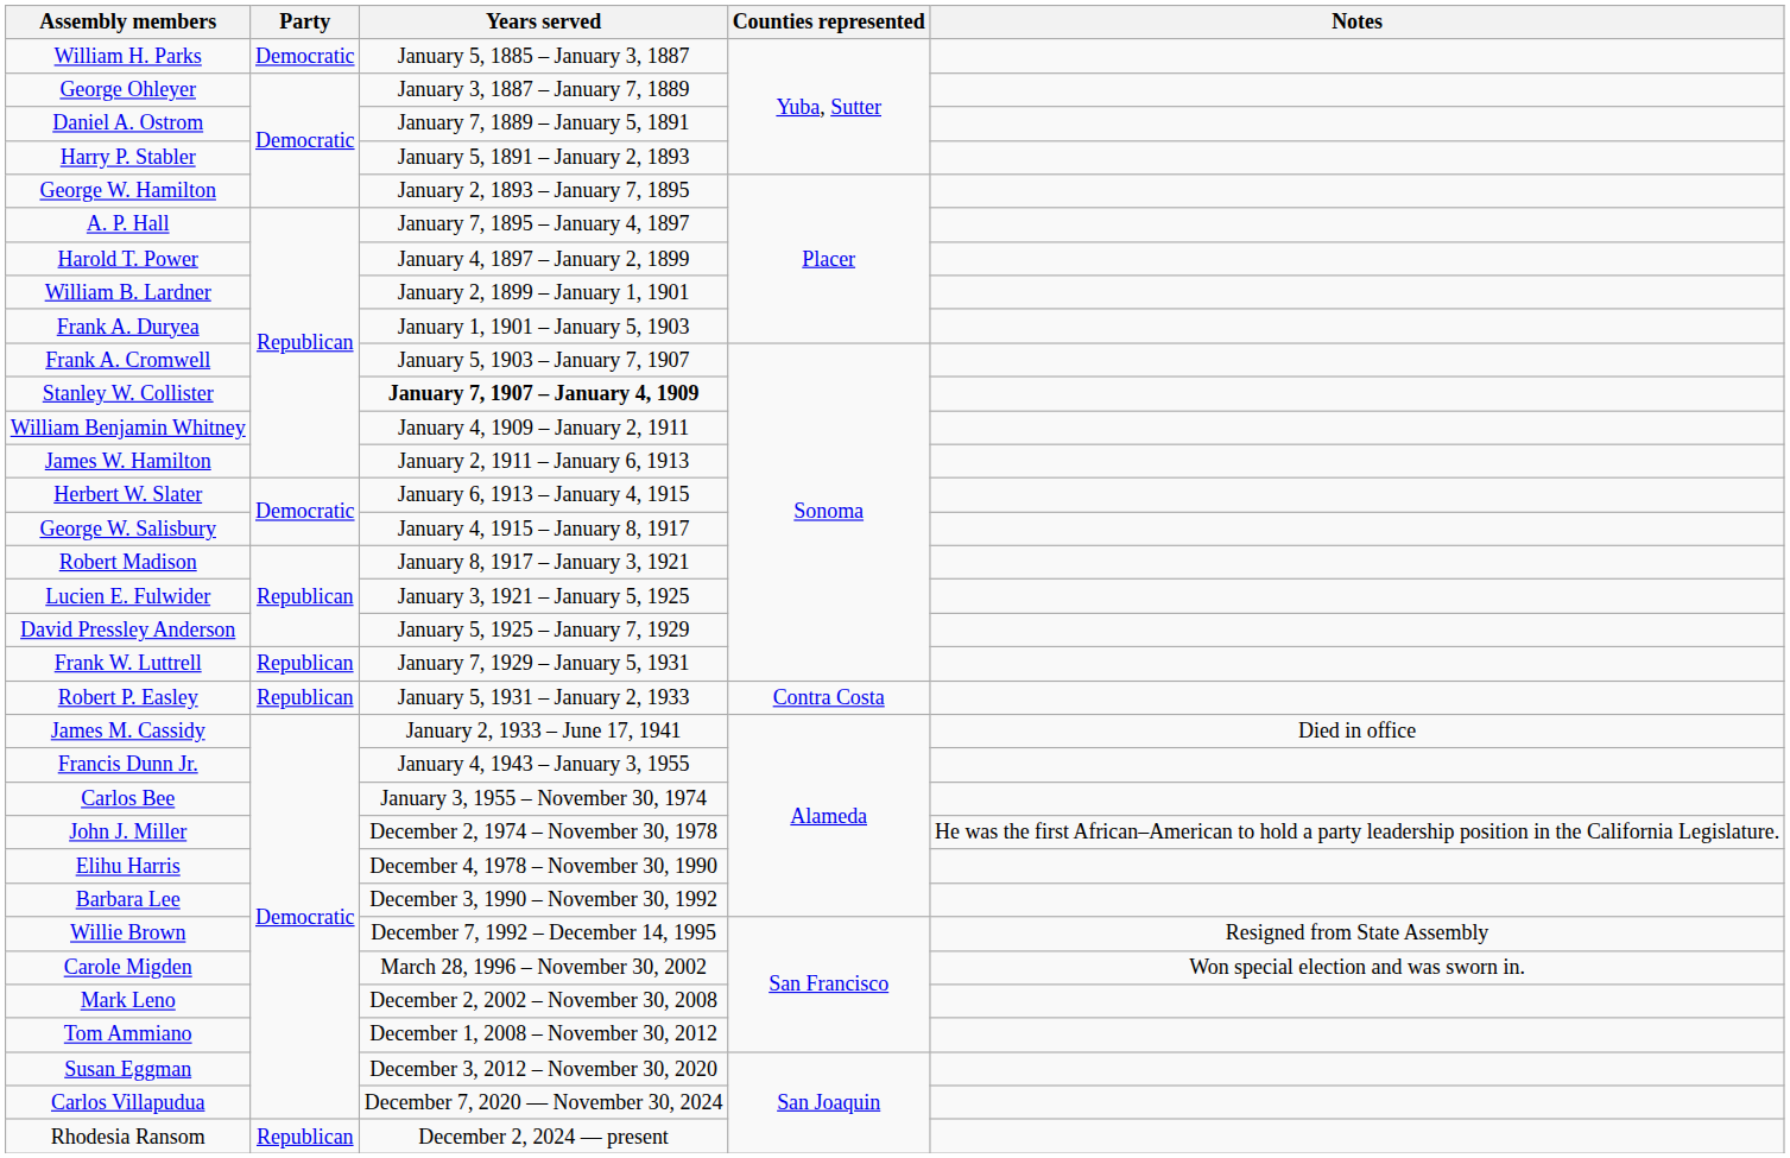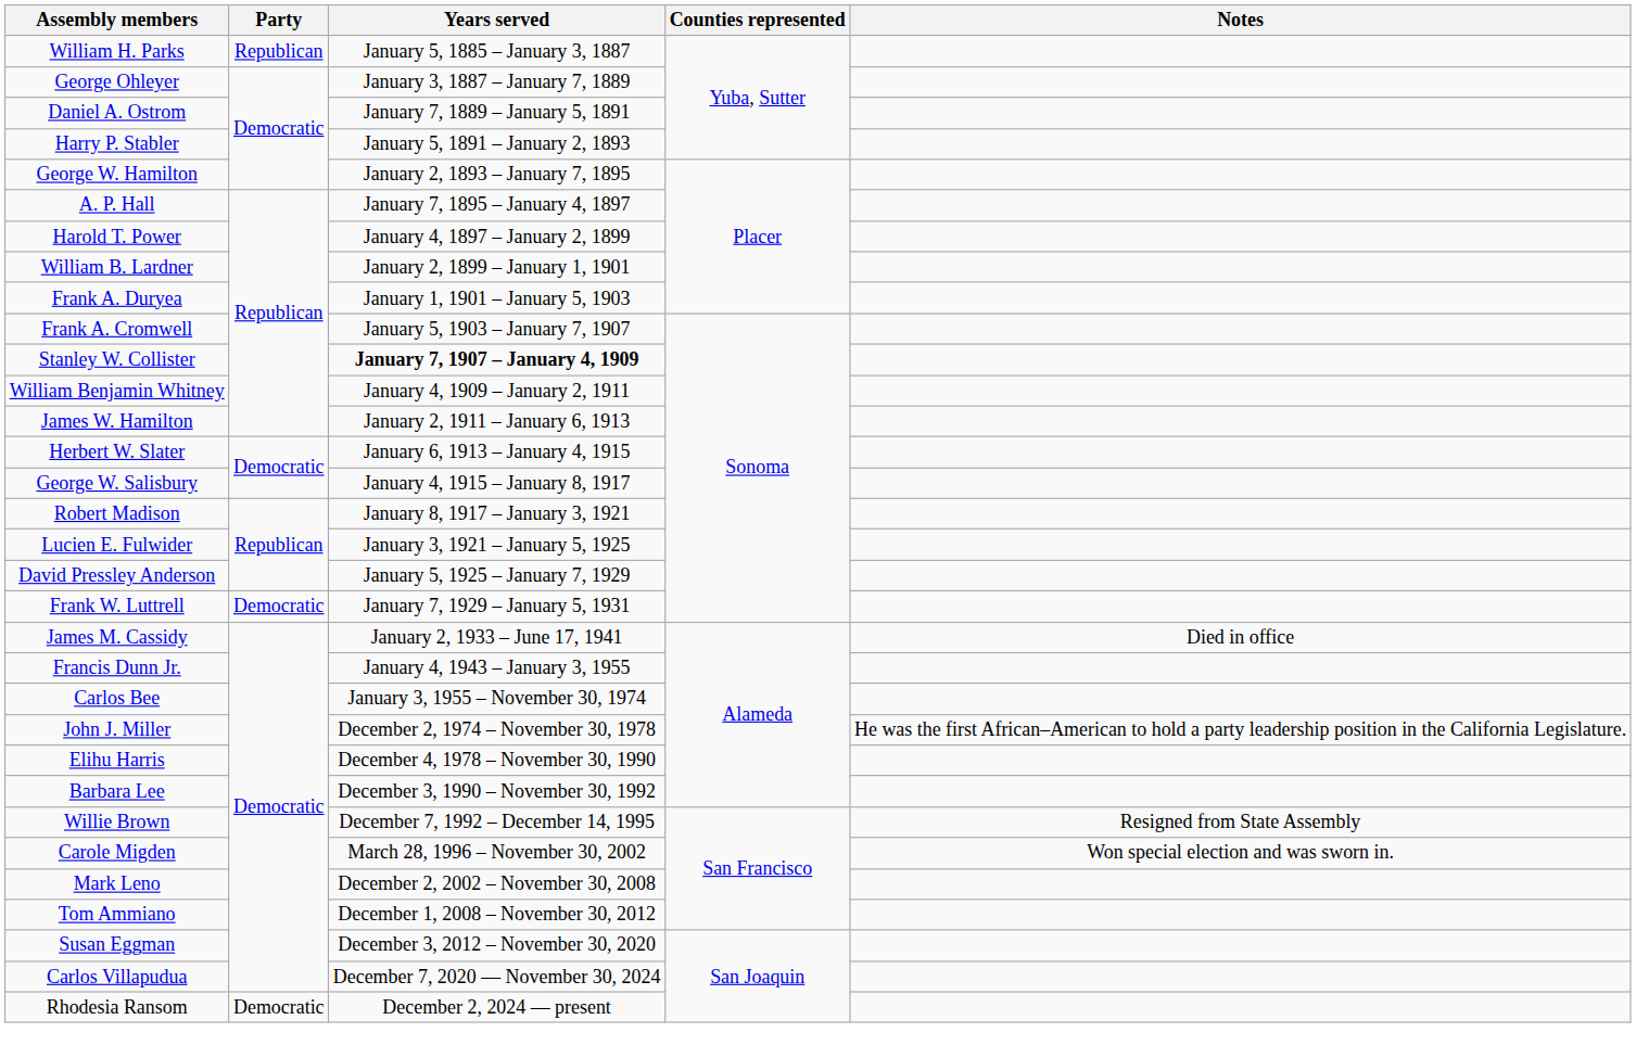William H. Parks | Party: Democratic -> Republican
Frank W. Luttrell | Party: Republican -> Democratic
- row: Robert P. Easley | Republican | January 5, 1931 – January 2, 1933 | Contra Costa
Rhodesia Ransom | Party: Republican -> Democratic
